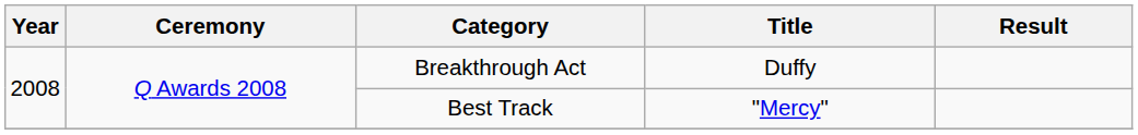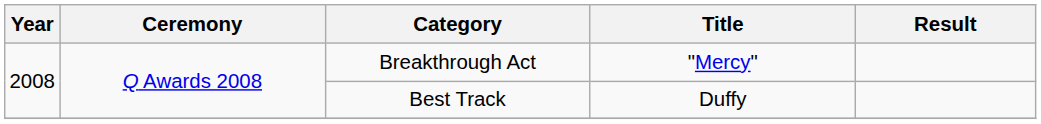Breakthrough Act | Title: Duffy -> "Mercy"
Best Track | Title: "Mercy" -> Duffy
